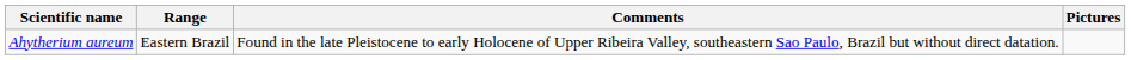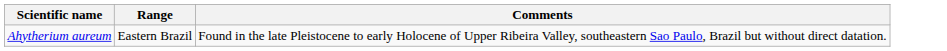- column: Pictures
